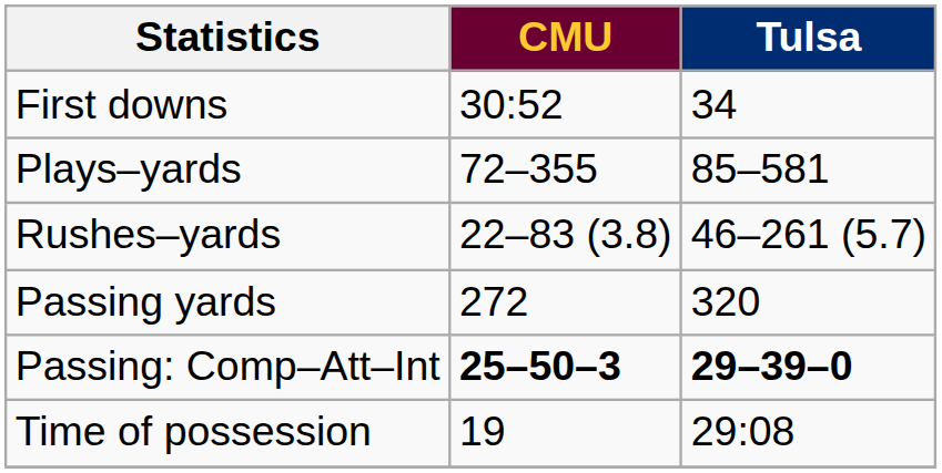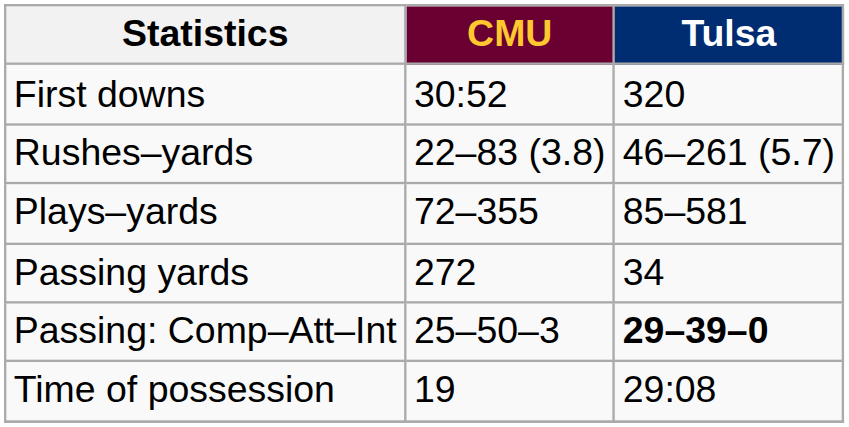First downs | Tulsa: 34 -> 320
rows swapped: Plays–yards <-> Rushes–yards
Passing yards | Tulsa: 320 -> 34
Passing: Comp–Att–Int | CMU: bold -> normal
